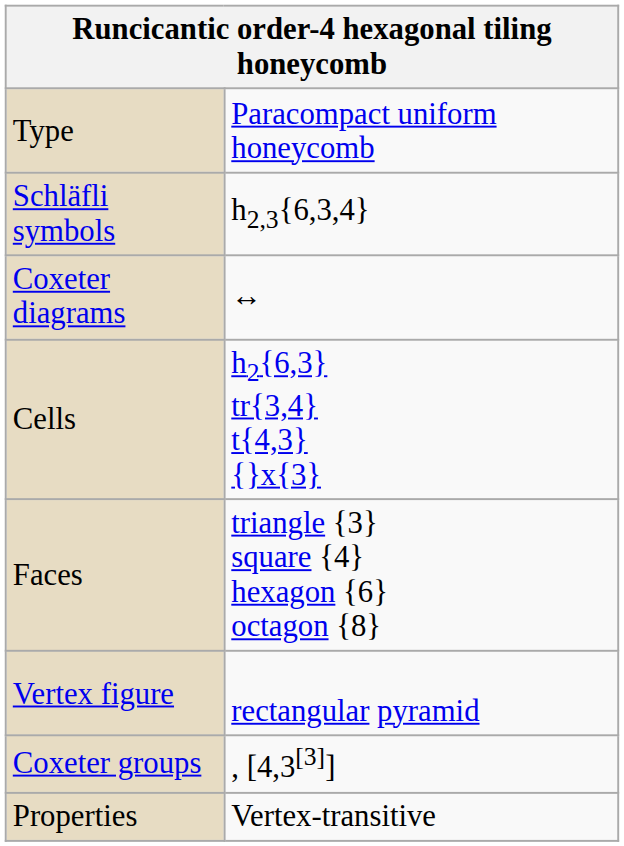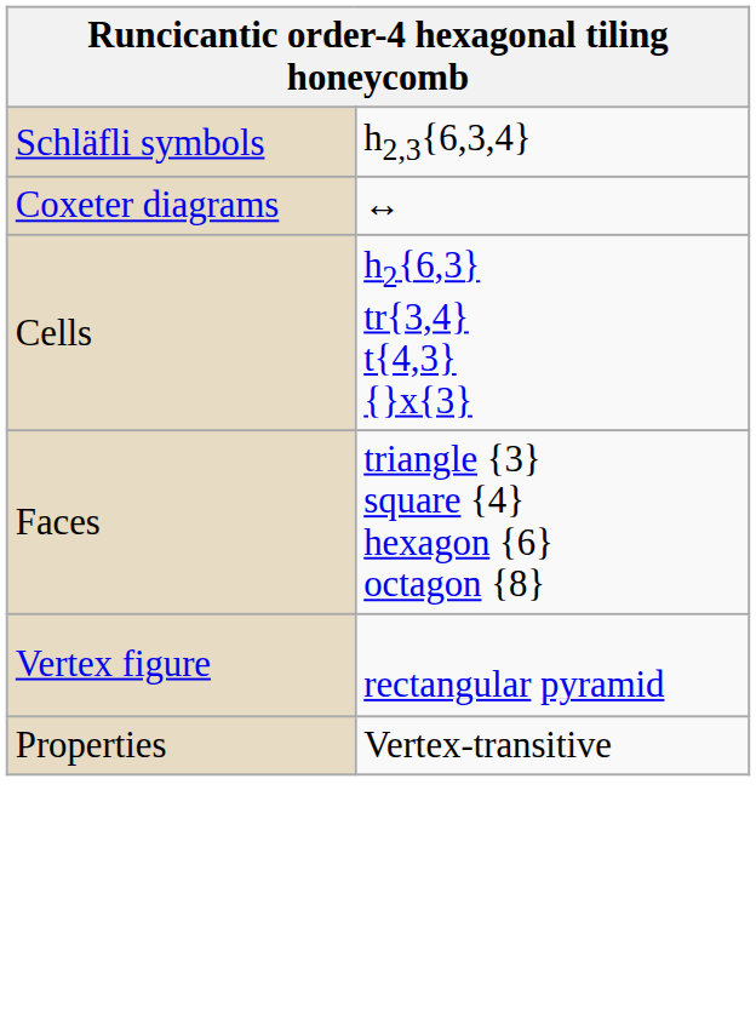- row: Type | Paracompact uniform honeycomb
- row: Coxeter groups | , [4,3[3]]
